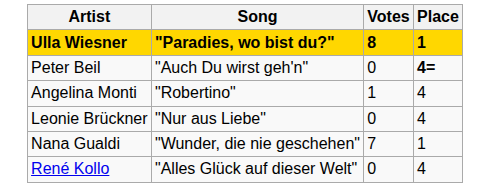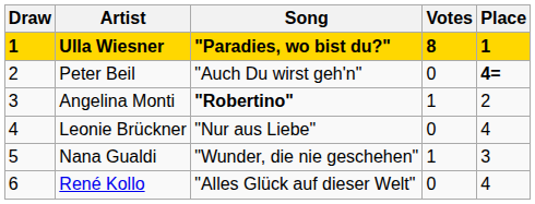+ column: Draw | 1 | 2 | 3 | 4 | 5 | 6
Angelina Monti | Song: normal -> bold
Angelina Monti | Place: 4 -> 2
Nana Gualdi | Votes: 7 -> 1
Nana Gualdi | Place: 1 -> 3
